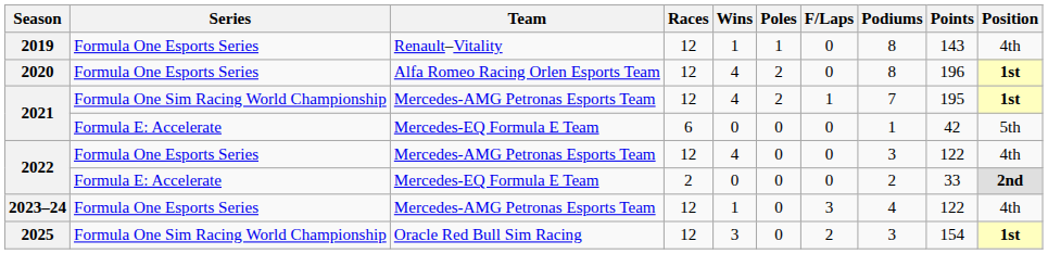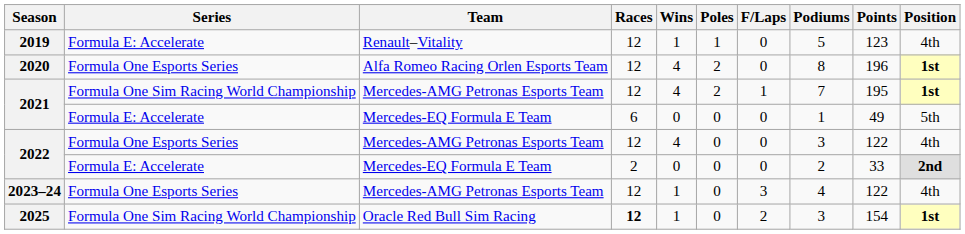2019 | Series: Formula One Esports Series -> Formula E: Accelerate
2019 | Podiums: 8 -> 5
2019 | Points: 143 -> 123
2021 / Mercedes-EQ Formula E Team | Points: 42 -> 49
2025 | Races: normal -> bold
2025 | Wins: 3 -> 1
